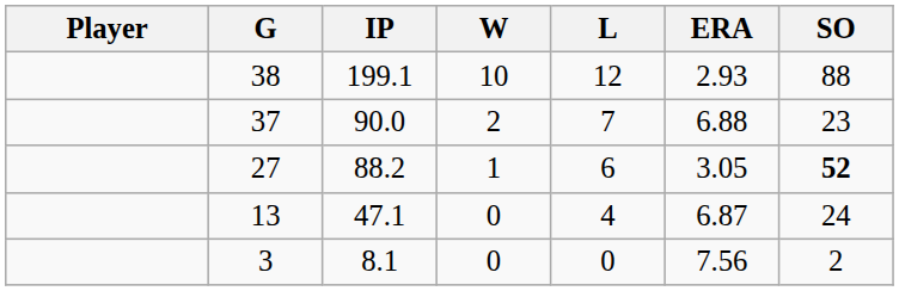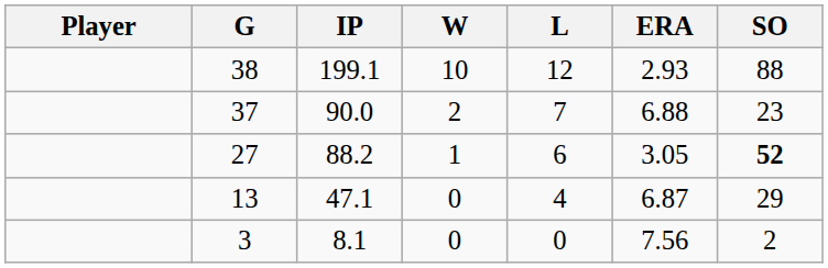47.1 | SO: 24 -> 29
